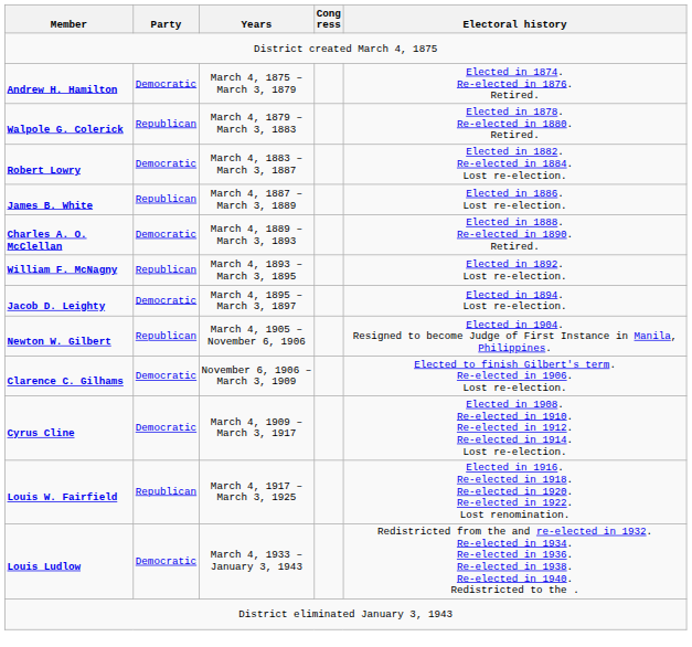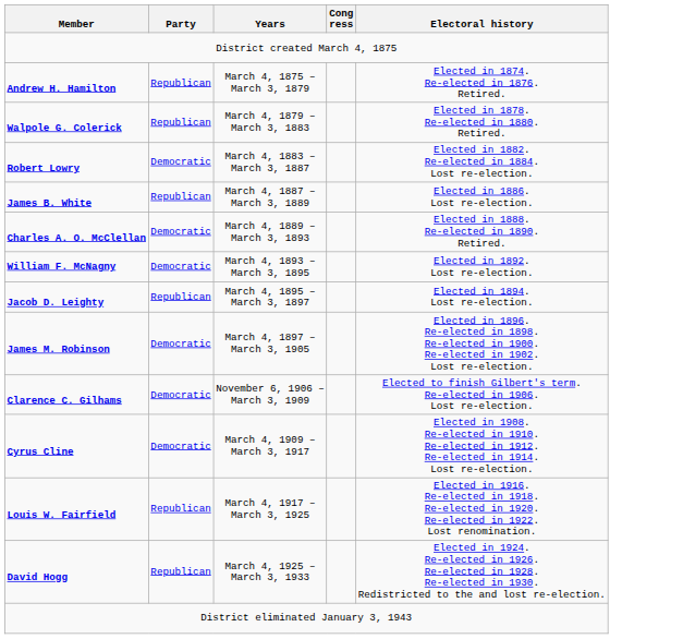Andrew H. Hamilton | Party: Democratic -> Republican
William F. McNagny | Party: Republican -> Democratic
Jacob D. Leighty | Party: Democratic -> Republican
+ row: James M. Robinson | Democratic | March 4, 1897 – March 3, 1905 | Elected in 1896. Re-elected in 1898. Re-elected in 1900. Re-elected in 1902. Lost re-election.
- row: Newton W. Gilbert | Republican | March 4, 1905 – November 6, 1906 | Elected in 1904. Resigned to become Judge of First Instance in Manila, Philippines.
+ row: David Hogg | Republican | March 4, 1925 – March 3, 1933 | Elected in 1924. Re-elected in 1926. Re-elected in 1928. Re-elected in 1930. Redistricted to the and lost re-election.
- row: Louis Ludlow | Democratic | March 4, 1933 – January 3, 1943 | Redistricted from the and re-elected in 1932. Re-elected in 1934. Re-elected in 1936. Re-elected in 1938. Re-elected in 1940. Redistricted to the .
